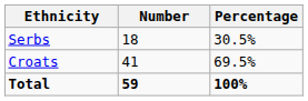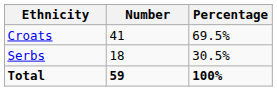rows swapped: Croats <-> Serbs
